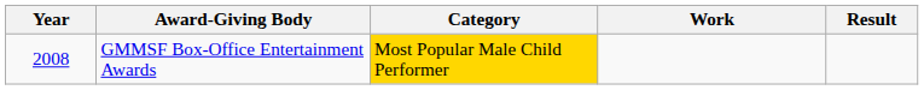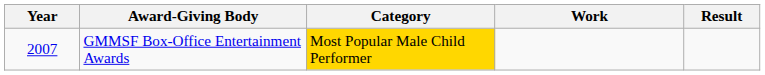GMMSF Box-Office Entertainment Awards | Year: 2008 -> 2007
